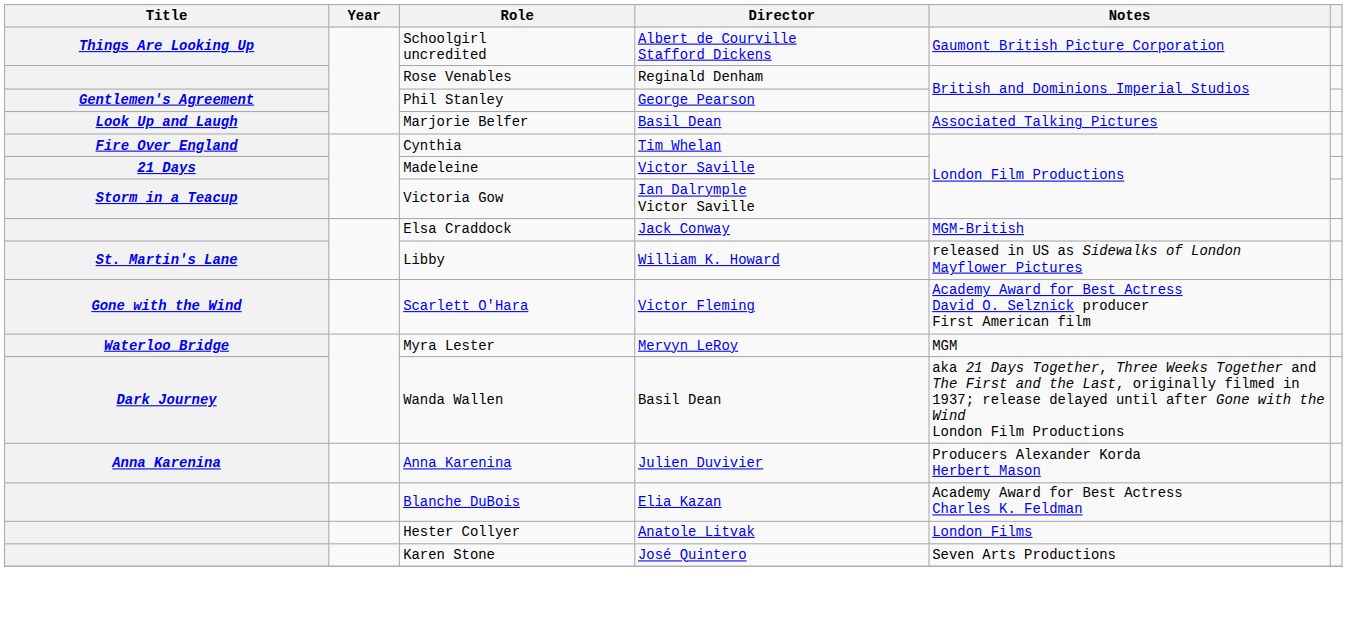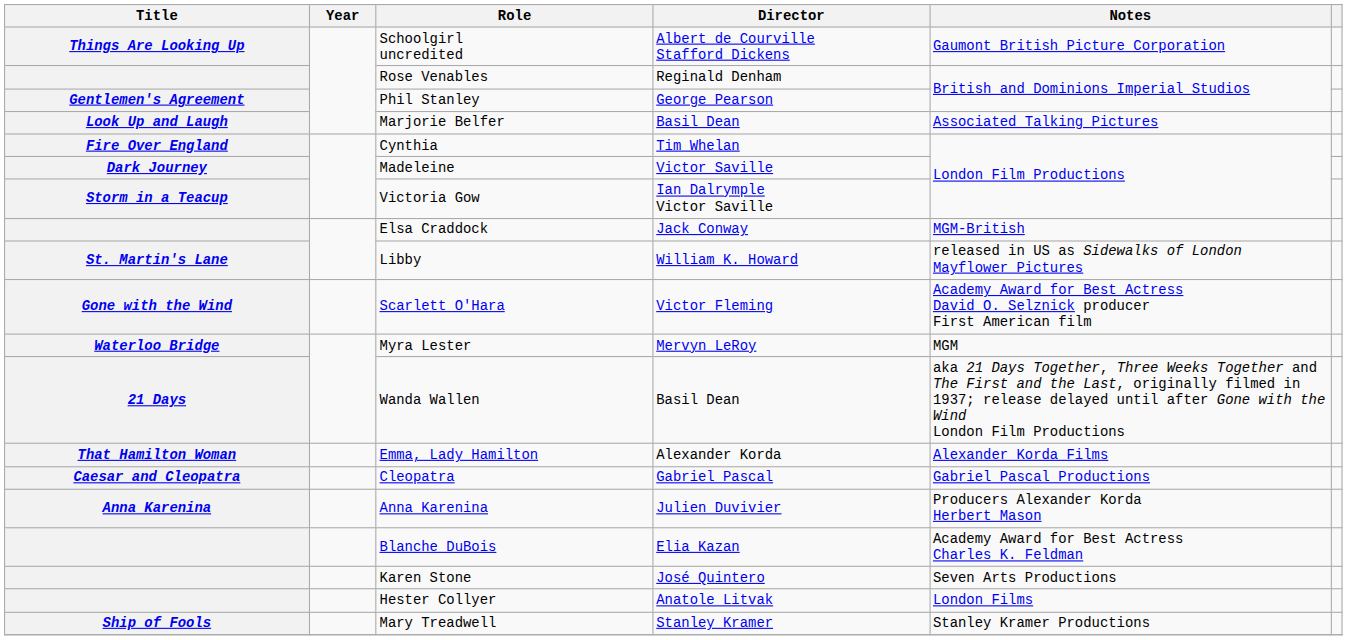Madeleine | Title: 21 Days -> Dark Journey
Wanda Wallen | Title: Dark Journey -> 21 Days
+ row: That Hamilton Woman | Emma, Lady Hamilton | Alexander Korda | Alexander Korda Films
+ row: Caesar and Cleopatra | Cleopatra | Gabriel Pascal | Gabriel Pascal Productions
rows swapped: Hester Collyer <-> Karen Stone
+ row: Ship of Fools | Mary Treadwell | Stanley Kramer | Stanley Kramer Productions
